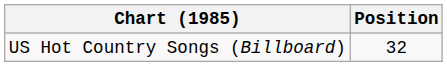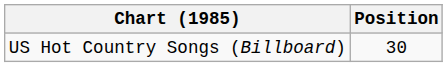US Hot Country Songs (Billboard) | Position: 32 -> 30
